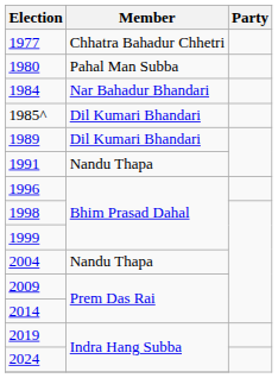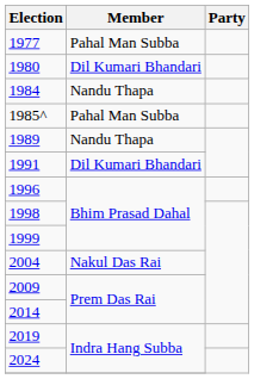1977 | Member: Chhatra Bahadur Chhetri -> Pahal Man Subba
1980 | Member: Pahal Man Subba -> Dil Kumari Bhandari
1984 | Member: Nar Bahadur Bhandari -> Nandu Thapa
1985^ | Member: Dil Kumari Bhandari -> Pahal Man Subba
1989 | Member: Dil Kumari Bhandari -> Nandu Thapa
1991 | Member: Nandu Thapa -> Dil Kumari Bhandari
2004 | Member: Nandu Thapa -> Nakul Das Rai
